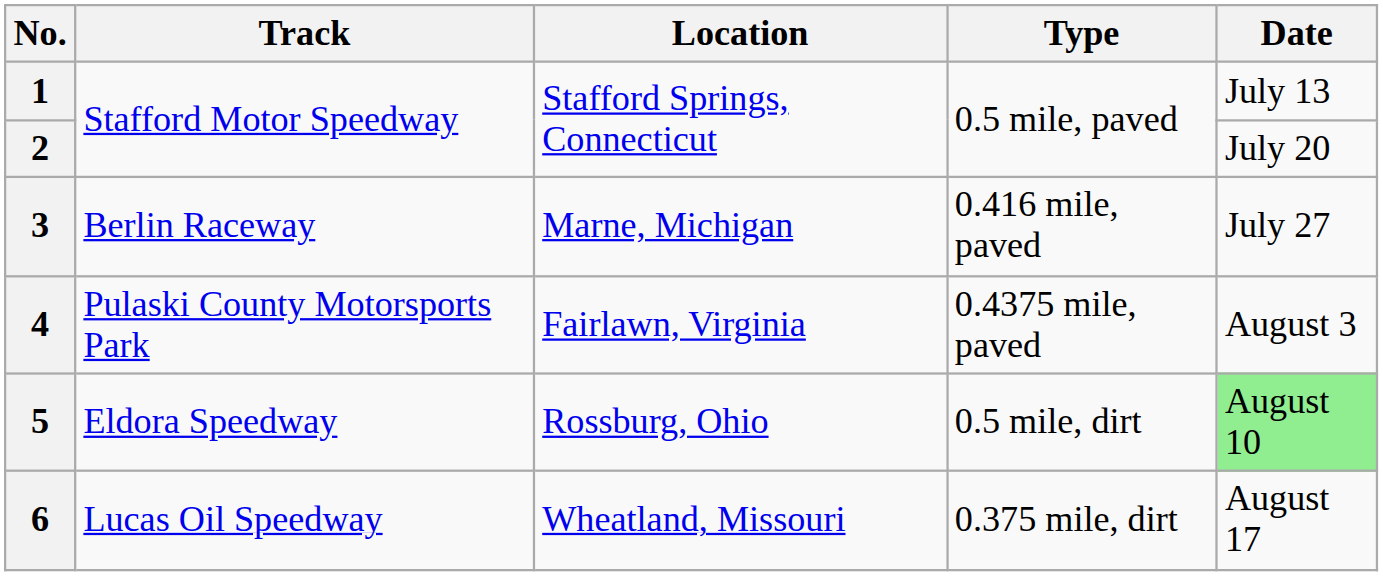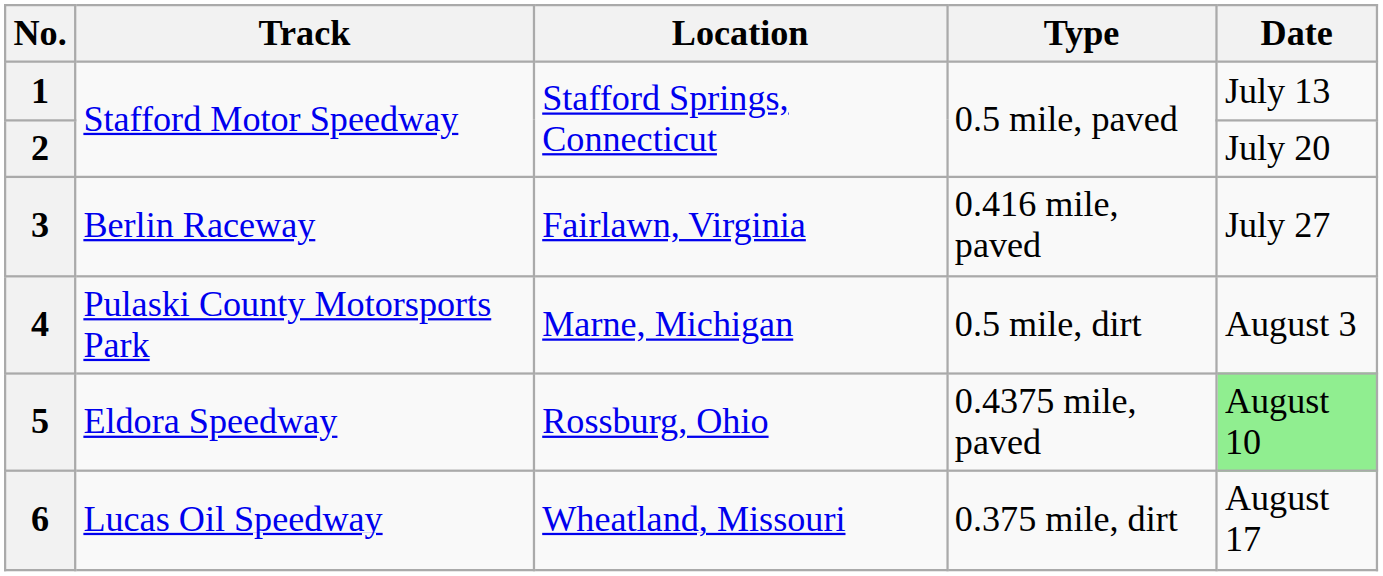3 | Location: Marne, Michigan -> Fairlawn, Virginia
4 | Location: Fairlawn, Virginia -> Marne, Michigan
4 | Type: 0.4375 mile, paved -> 0.5 mile, dirt
5 | Type: 0.5 mile, dirt -> 0.4375 mile, paved
